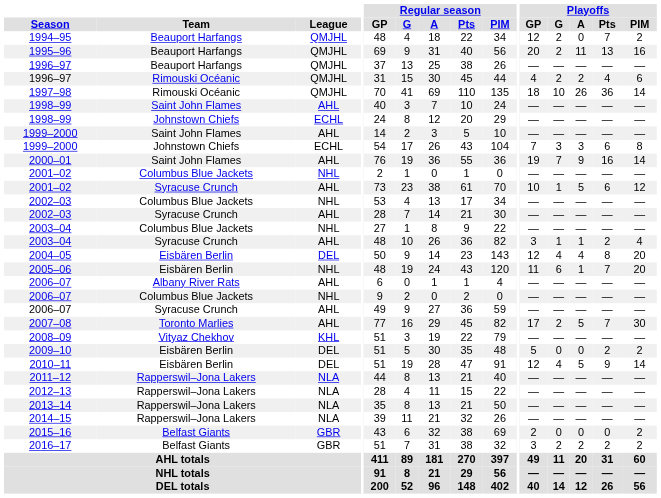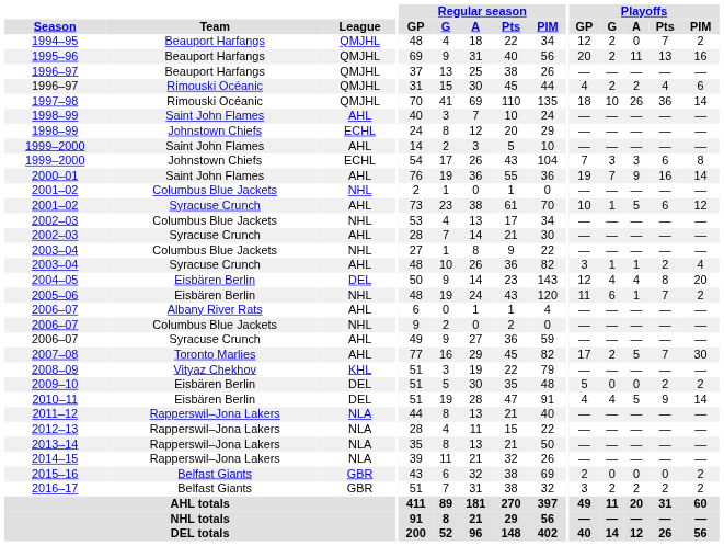2005–06 | Playoffs / PIM: 20 -> 2
2010–11 | Playoffs / GP: 12 -> 4
